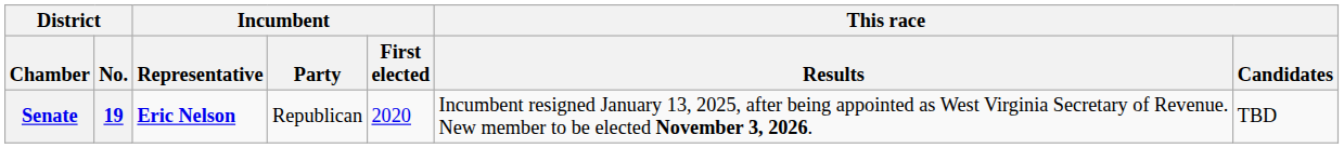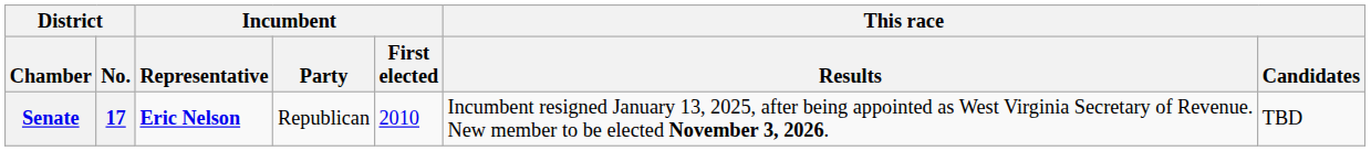Senate | District / No.: 19 -> 17
Senate | Incumbent / First elected: 2020 -> 2010
